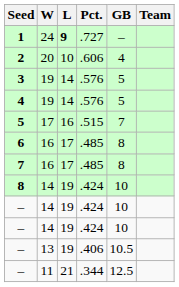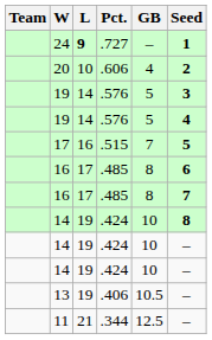columns swapped: Team <-> Seed
